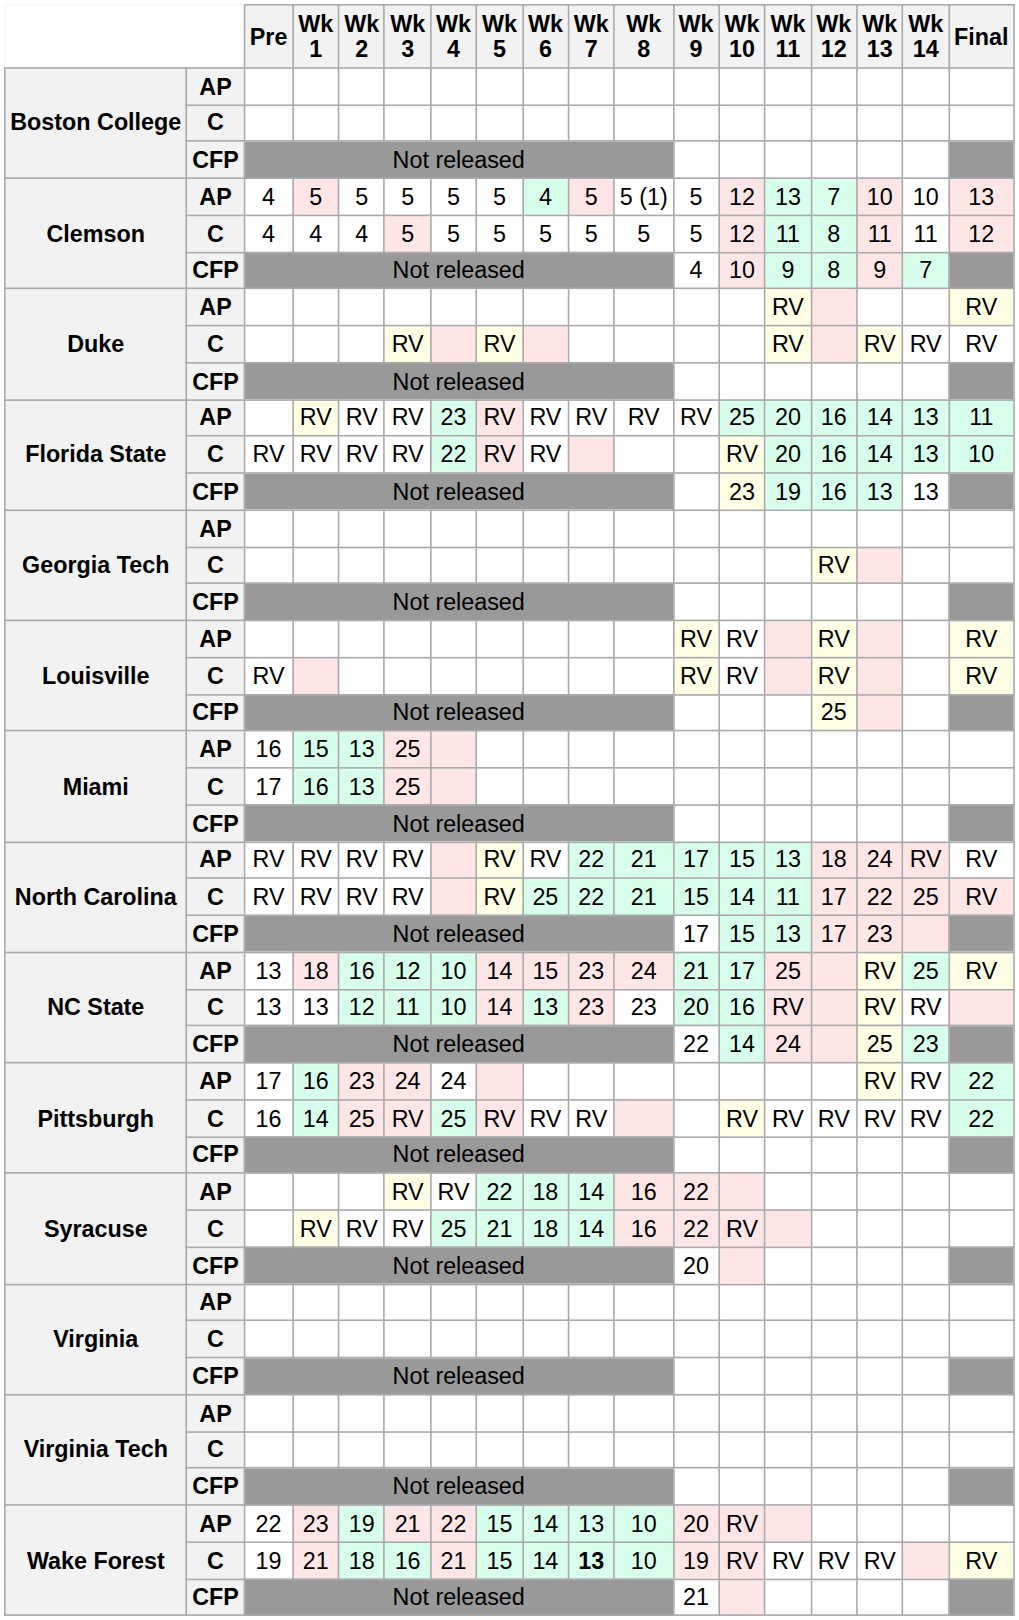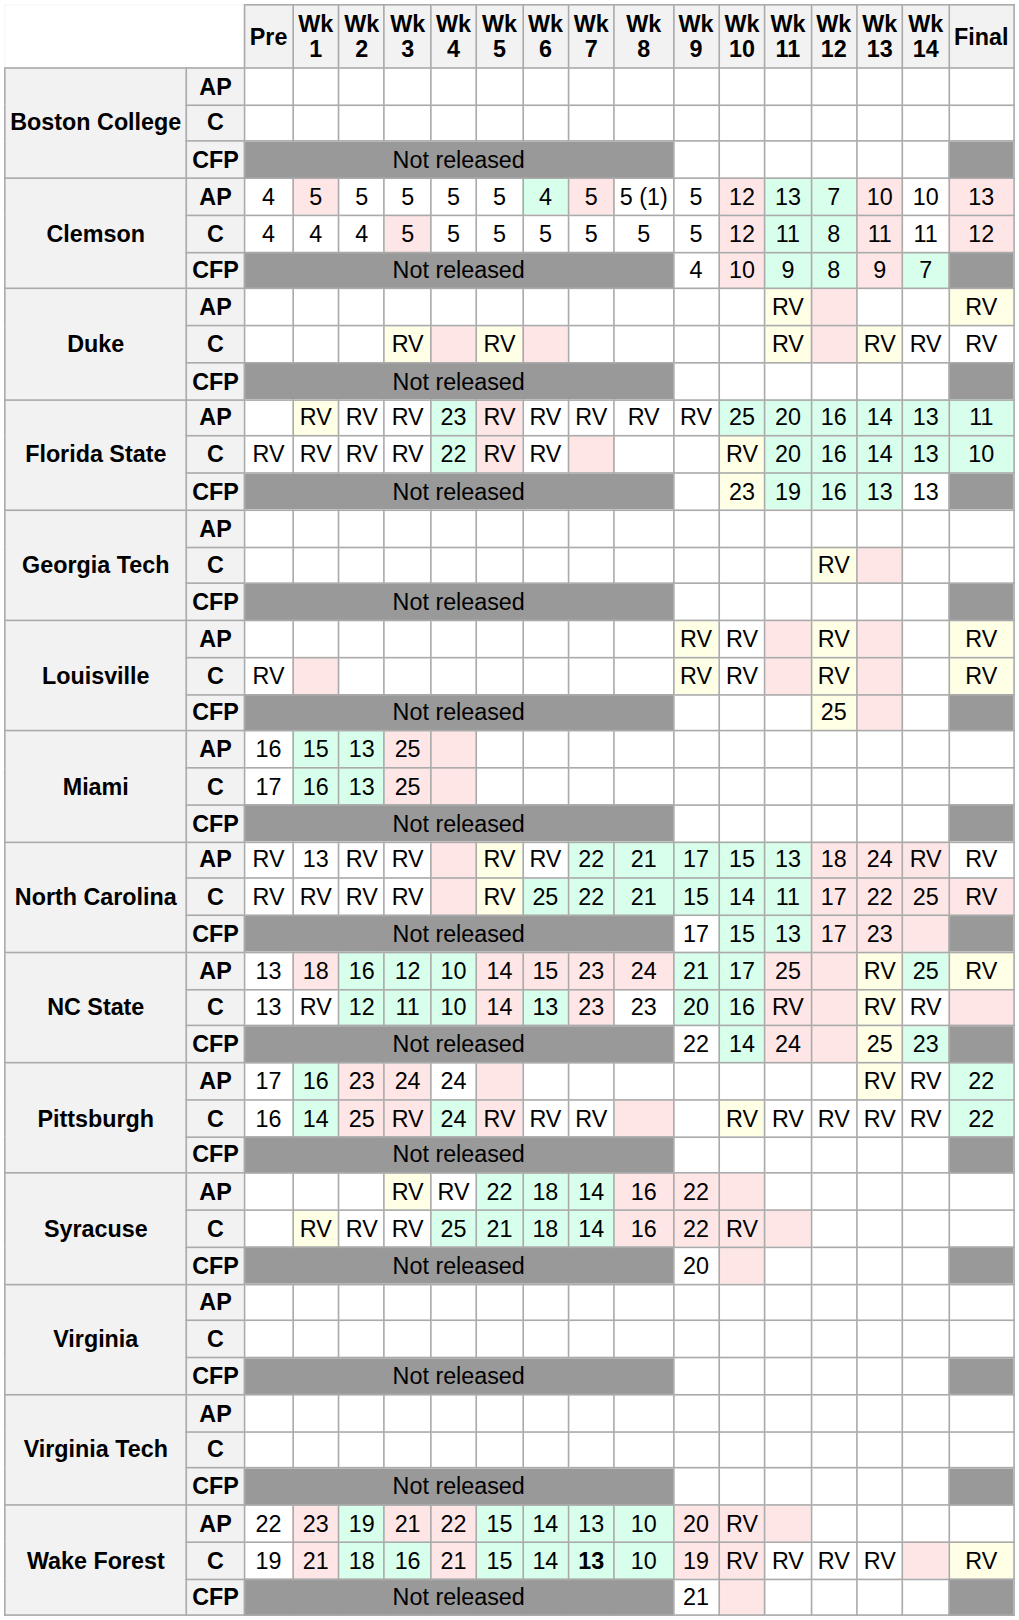North Carolina / AP | Wk 1: RV -> 13
NC State / C | Wk 1: 13 -> RV
Pittsburgh / C | Wk 4: 25 -> 24
